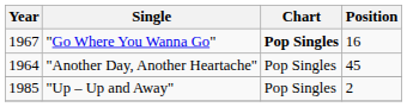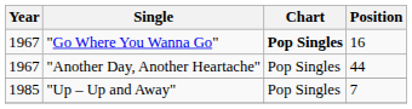"Another Day, Another Heartache" | Year: 1964 -> 1967
"Another Day, Another Heartache" | Position: 45 -> 44
"Up – Up and Away" | Position: 2 -> 7
